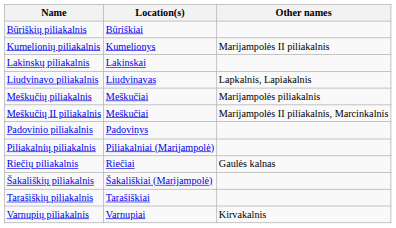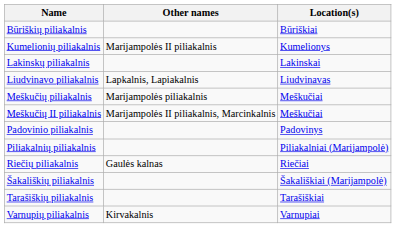columns swapped: Other names <-> Location(s)
